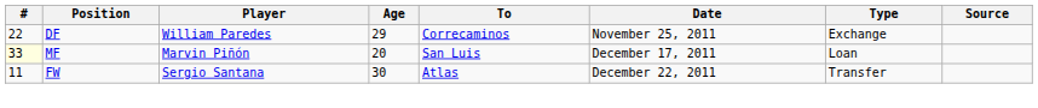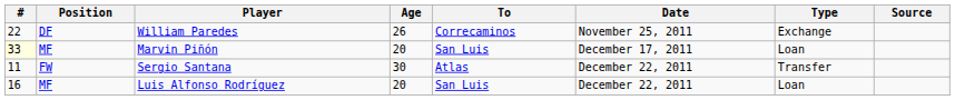William Paredes | Age: 29 -> 26
+ row: 16 | MF | Luis Alfonso Rodríguez | 20 | San Luis | December 22, 2011 | Loan
